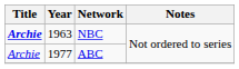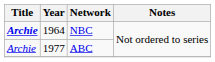NBC | Year: 1963 -> 1964
